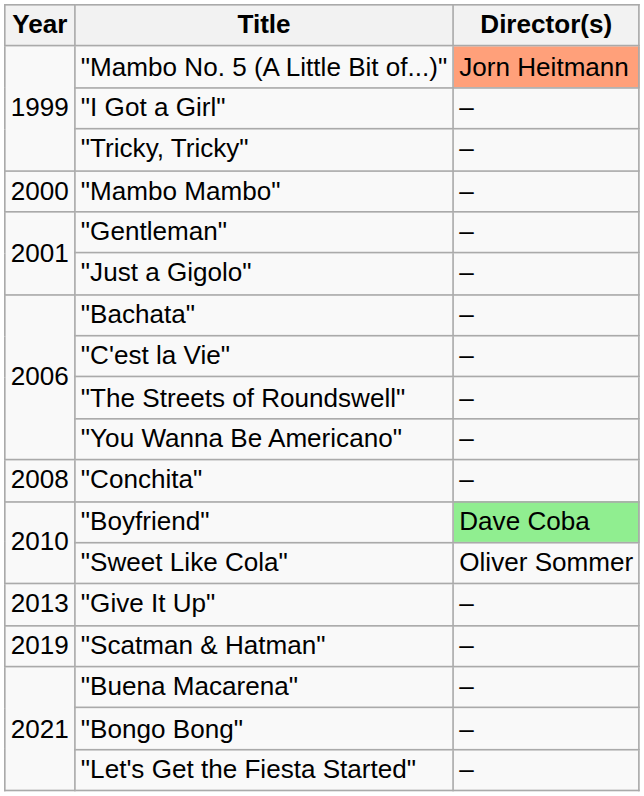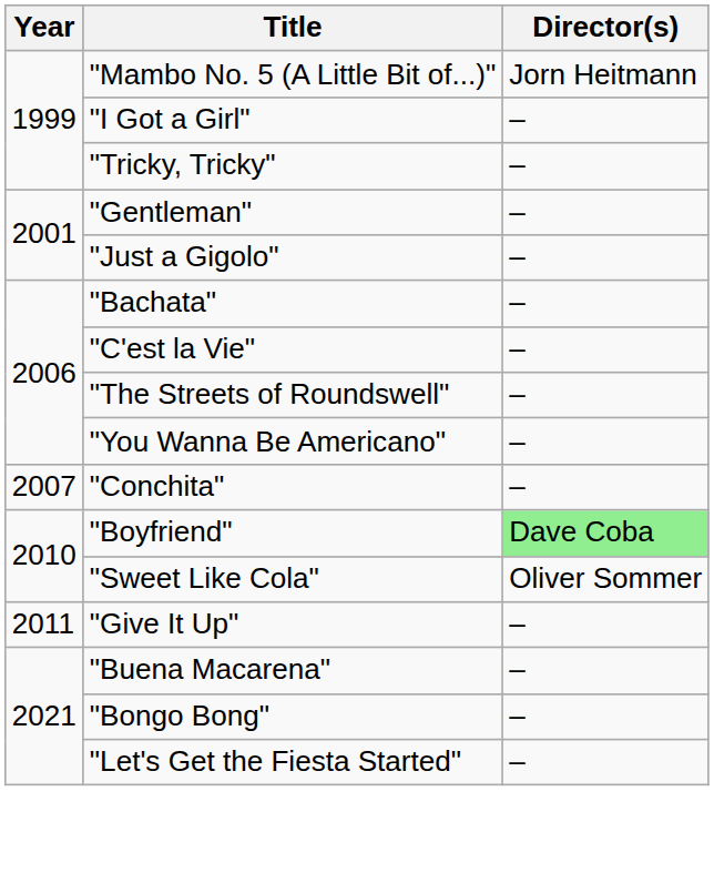"Mambo No. 5 (A Little Bit of...)" | Director(s): lightsalmon background -> no background
- row: 2000 | "Mambo Mambo" | –
"Conchita" | Year: 2008 -> 2007
"Give It Up" | Year: 2013 -> 2011
- row: 2019 | "Scatman & Hatman" | –
